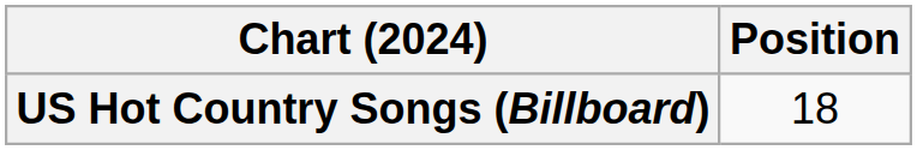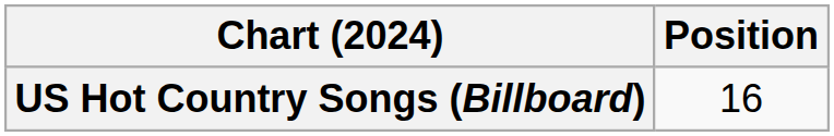US Hot Country Songs (Billboard) | Position: 18 -> 16
